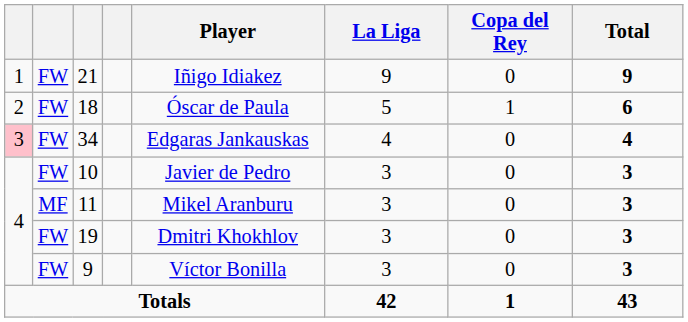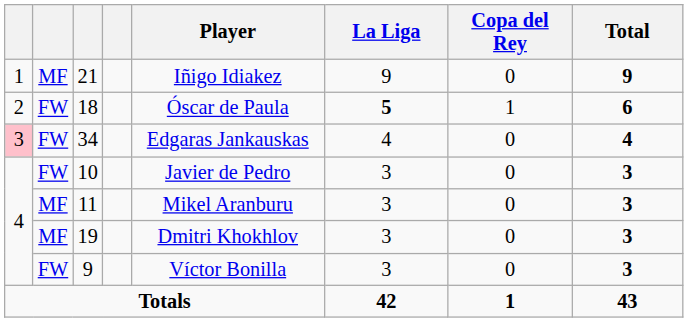21 | column 2: FW -> MF
18 | La Liga: normal -> bold
19 | column 2: FW -> MF
